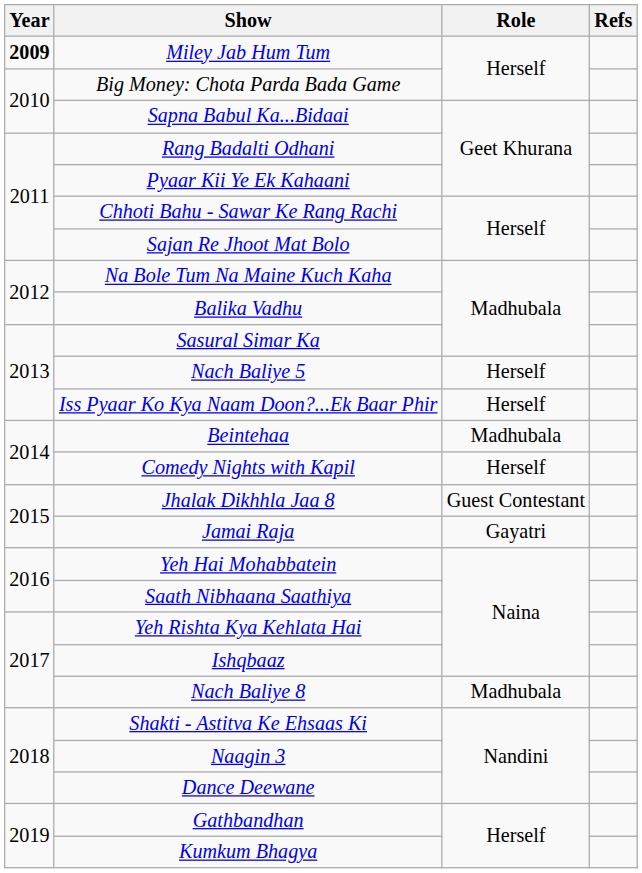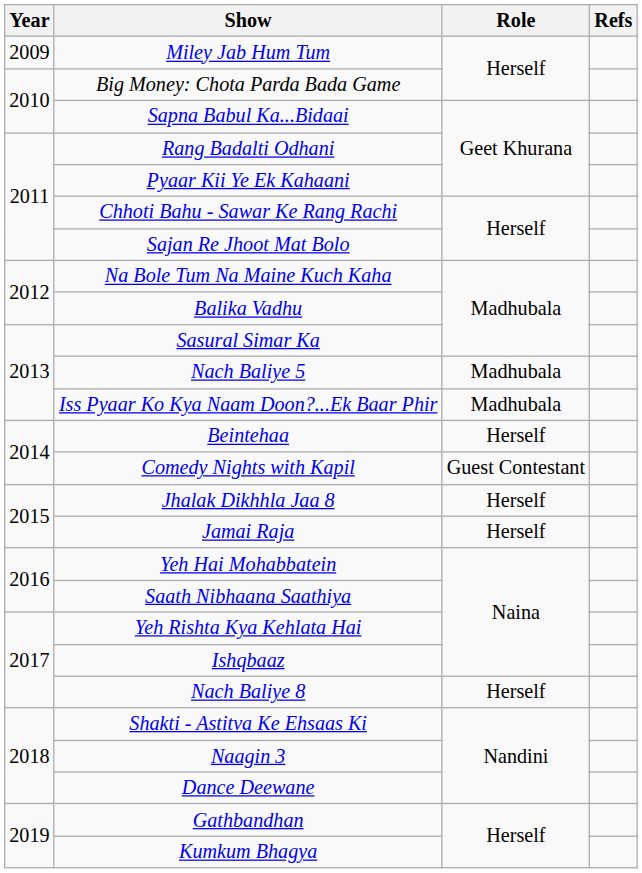Miley Jab Hum Tum | Year: bold -> normal
Nach Baliye 5 | Role: Herself -> Madhubala
Iss Pyaar Ko Kya Naam Doon?...Ek Baar Phir | Role: Herself -> Madhubala
Beintehaa | Role: Madhubala -> Herself
Comedy Nights with Kapil | Role: Herself -> Guest Contestant
Jhalak Dikhhla Jaa 8 | Role: Guest Contestant -> Herself
Jamai Raja | Role: Gayatri -> Herself
Nach Baliye 8 | Role: Madhubala -> Herself
